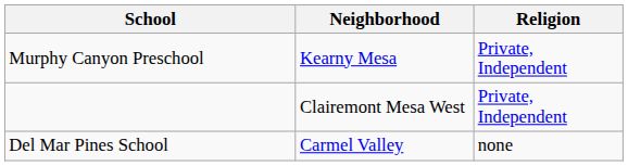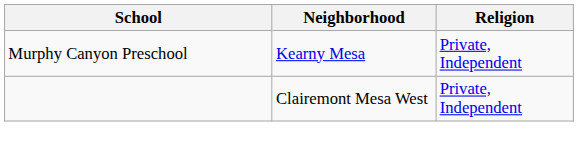- row: Del Mar Pines School | Carmel Valley | none
